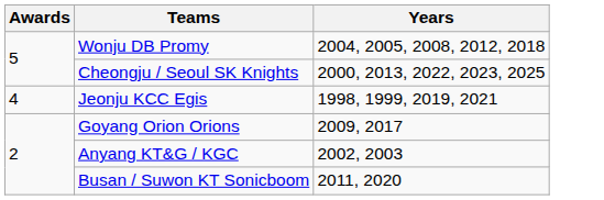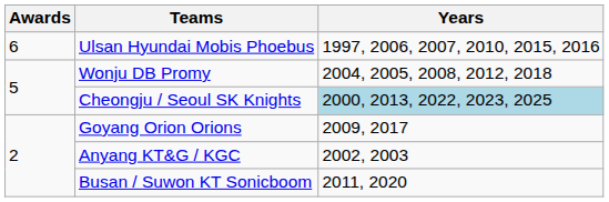+ row: 6 | Ulsan Hyundai Mobis Phoebus | 1997, 2006, 2007, 2010, 2015, 2016
Cheongju / Seoul SK Knights | Years: no background -> lightblue background
- row: 4 | Jeonju KCC Egis | 1998, 1999, 2019, 2021
